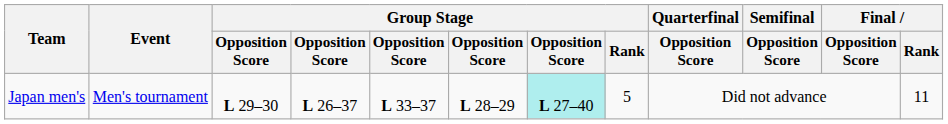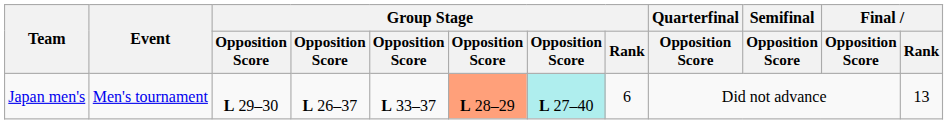Japan men's | column 6: no background -> lightsalmon background
Japan men's | Group Stage / Rank: 5 -> 6
Japan men's | Final / Rank: 11 -> 13
